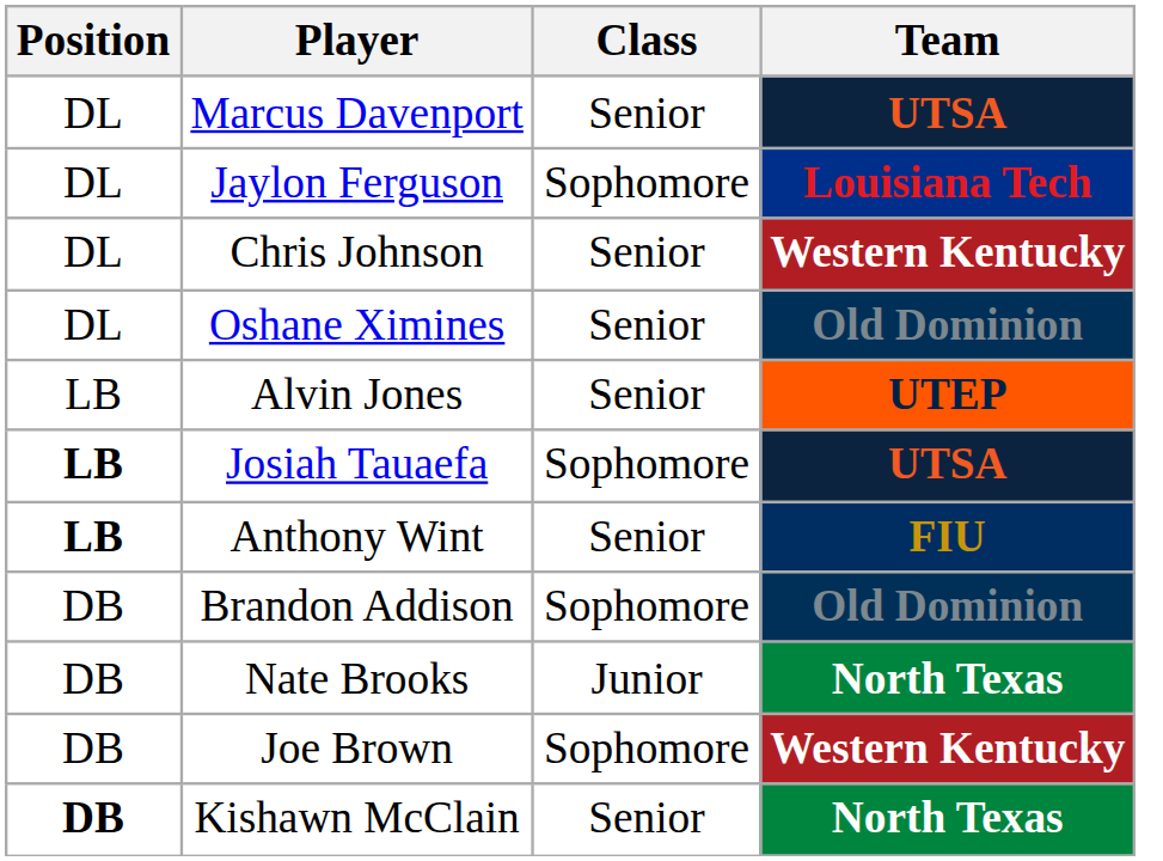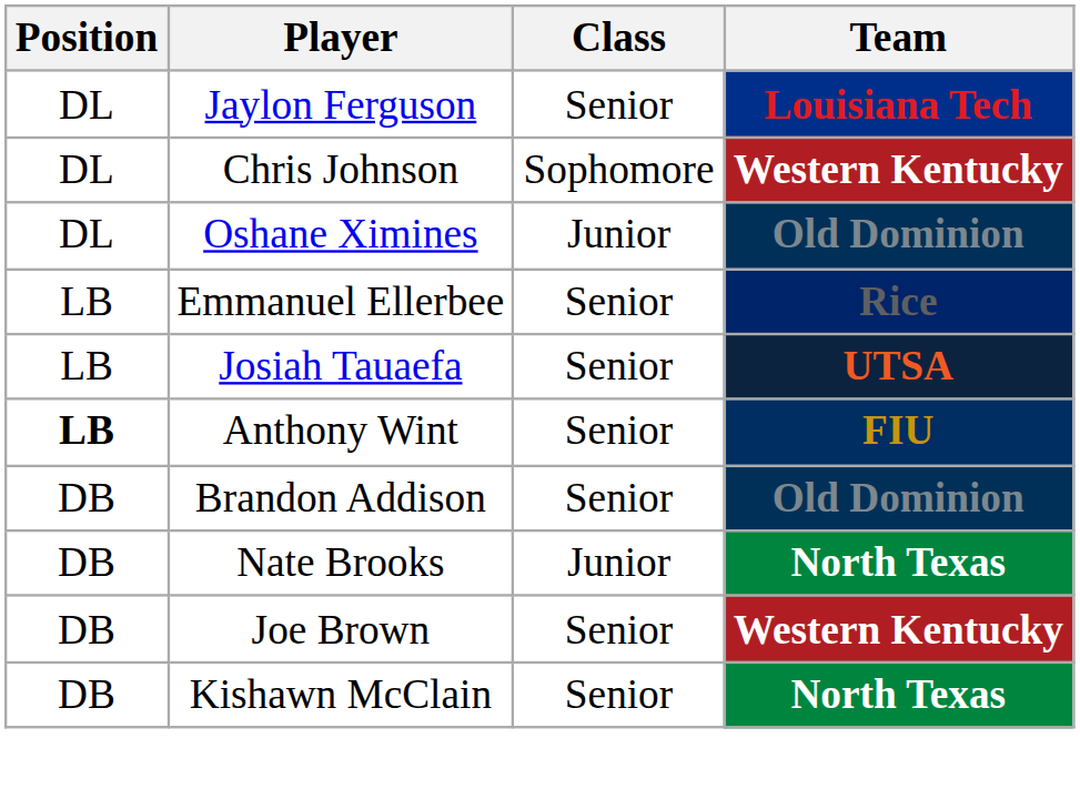- row: DL | Marcus Davenport | Senior | UTSA
Jaylon Ferguson | Class: Sophomore -> Senior
Chris Johnson | Class: Senior -> Sophomore
Oshane Ximines | Class: Senior -> Junior
+ row: LB | Emmanuel Ellerbee | Senior | Rice
- row: LB | Alvin Jones | Senior | UTEP
Josiah Tauaefa | Position: bold -> normal
Josiah Tauaefa | Class: Sophomore -> Senior
Brandon Addison | Class: Sophomore -> Senior
Joe Brown | Class: Sophomore -> Senior
Kishawn McClain | Position: bold -> normal
